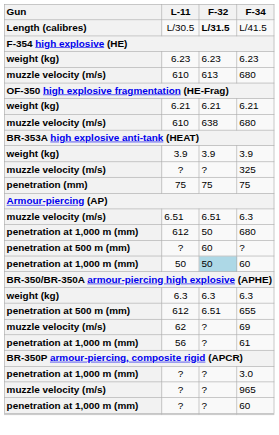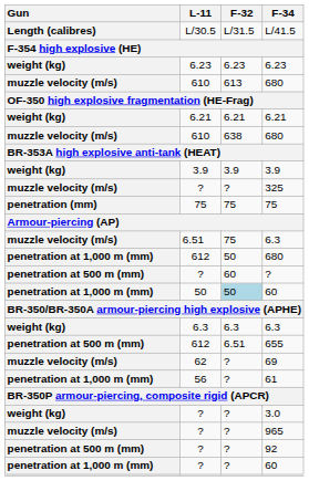L/41.5 | F-32: bold -> normal
6.51 / 6.3 | F-32: 6.51 -> 75
3.0 | Gun: penetration at 1,000 m (mm) -> weight (kg)
+ row: penetration at 500 m (mm) | ? | ? | 92
